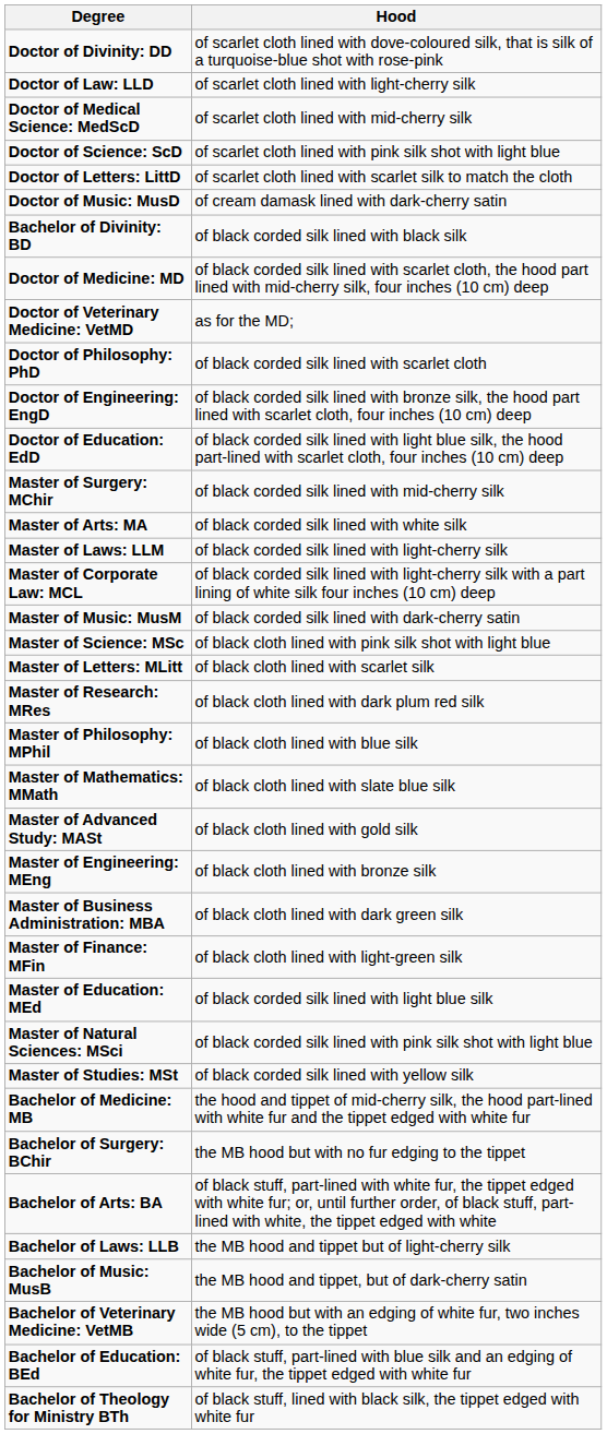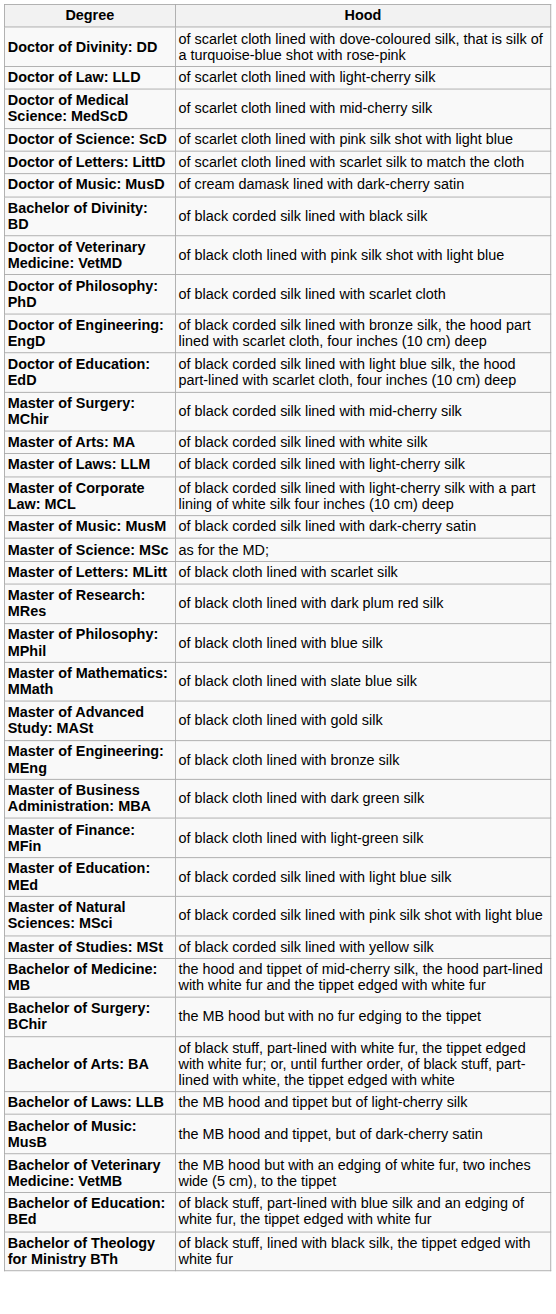- row: Doctor of Medicine: MD | of black corded silk lined with scarlet cloth, the hood part lined with mid-cherry silk, four inches (10 cm) deep
Doctor of Veterinary Medicine: VetMD | Hood: as for the MD; -> of black cloth lined with pink silk shot with light blue
Master of Science: MSc | Hood: of black cloth lined with pink silk shot with light blue -> as for the MD;
